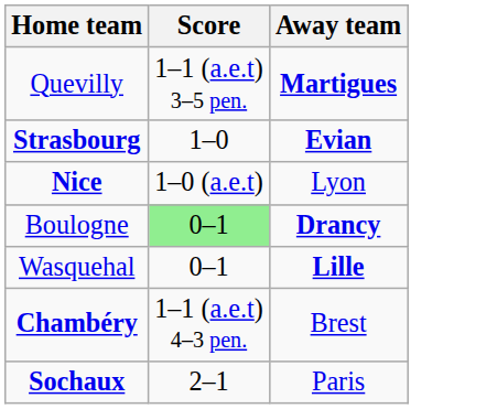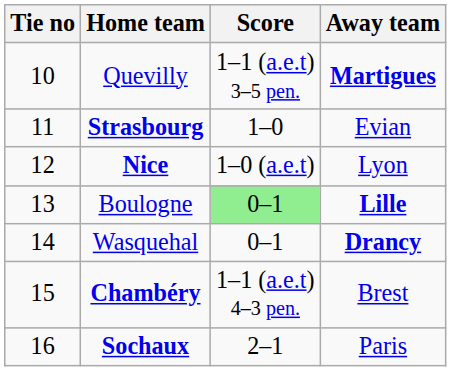+ column: Tie no | 10 | 11 | 12 | 13 | 14 | 15 | 16
Strasbourg | Away team: bold -> normal
Boulogne | Away team: Drancy -> Lille
Wasquehal | Away team: Lille -> Drancy
